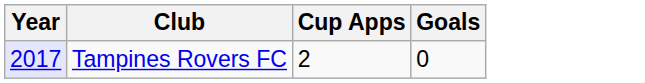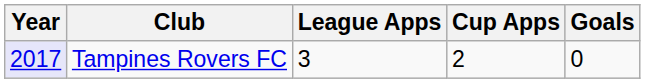+ column: League Apps | 3
